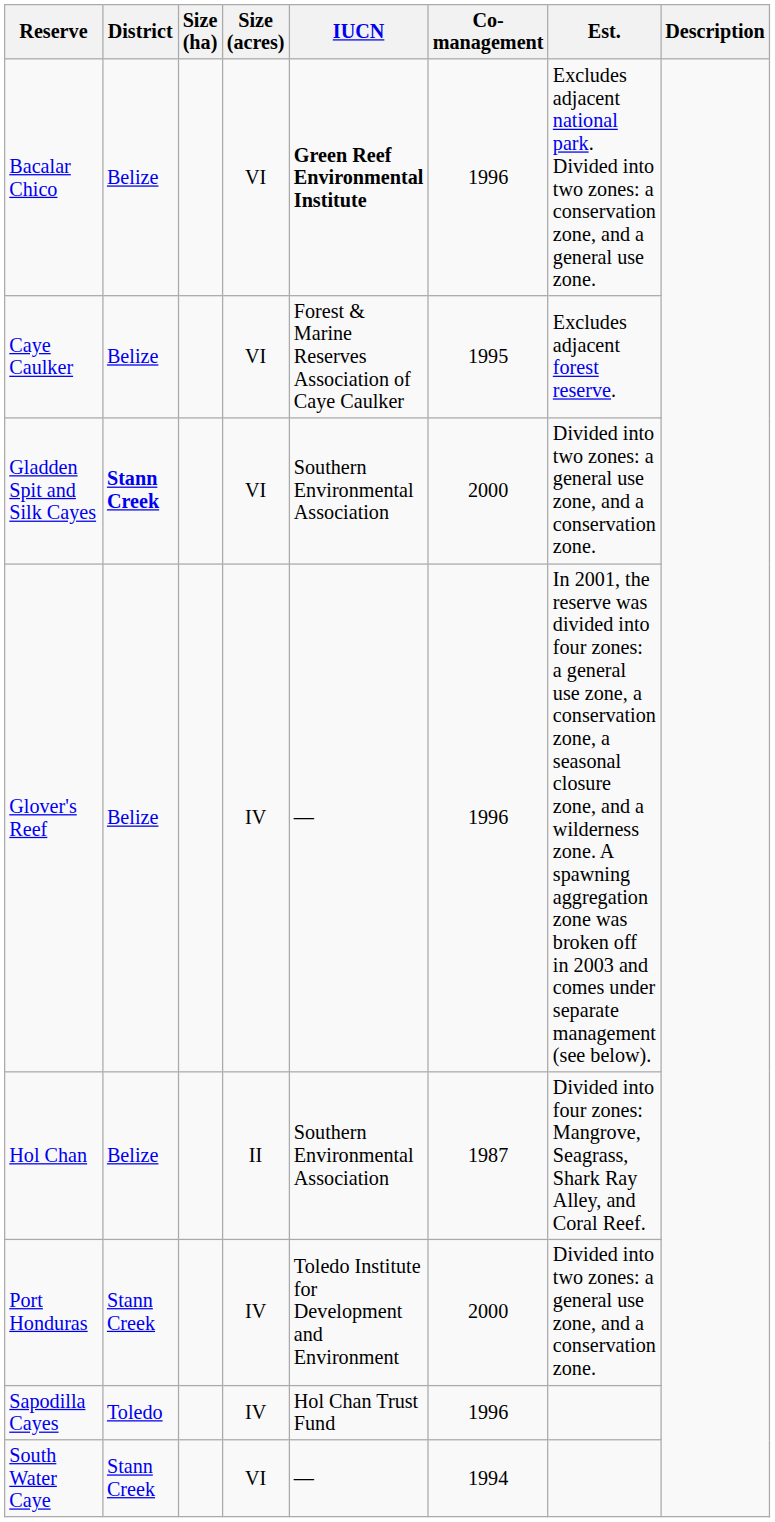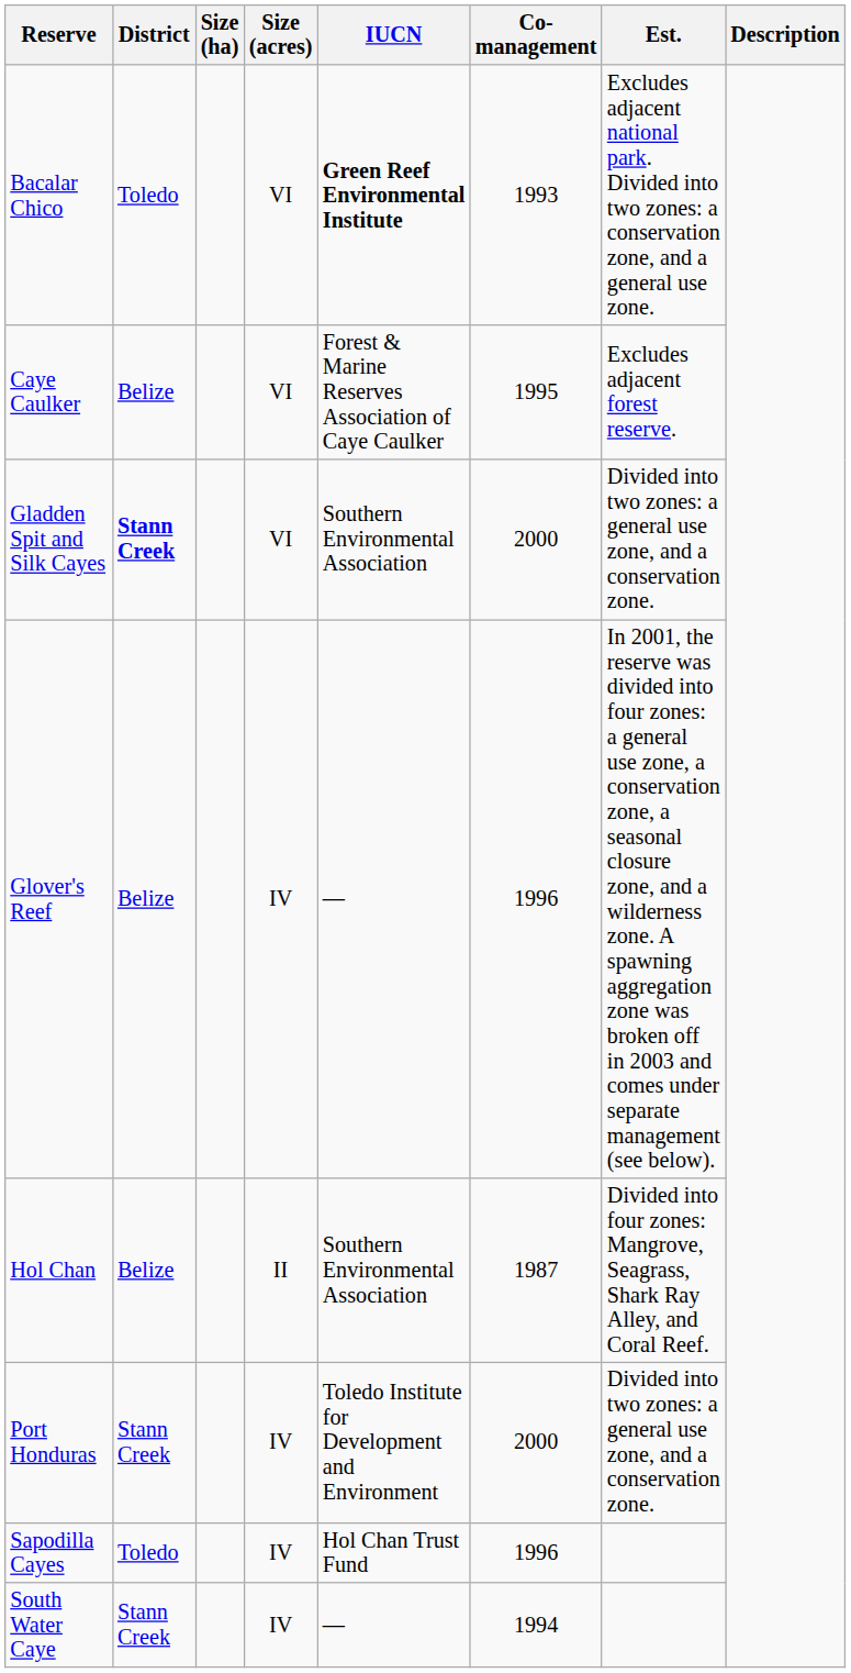Bacalar Chico | District: Belize -> Toledo
Bacalar Chico | Co-management: 1996 -> 1993
South Water Caye | Size (acres): VI -> IV
